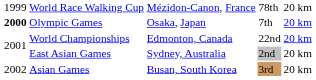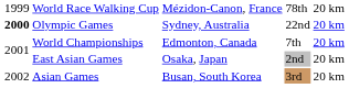Olympic Games | column 3: Osaka, Japan -> Sydney, Australia
Olympic Games | column 4: 7th -> 22nd
World Championships | column 4: 22nd -> 7th
East Asian Games | column 3: Sydney, Australia -> Osaka, Japan
